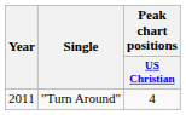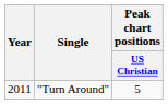"Turn Around" | Peak chart positions / US Christian: 4 -> 5
